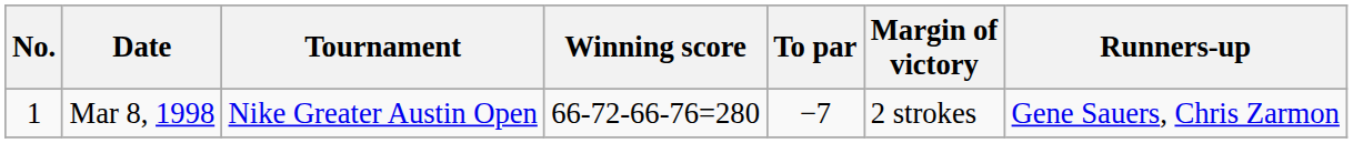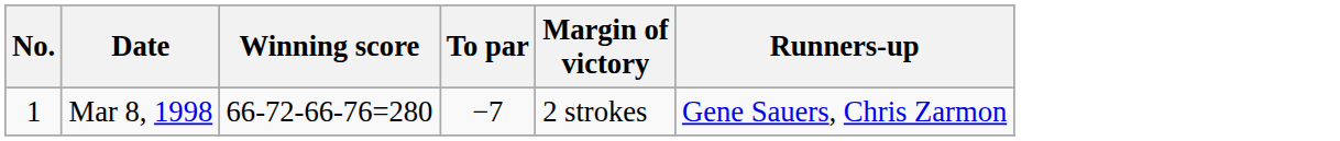- column: Tournament | Nike Greater Austin Open
